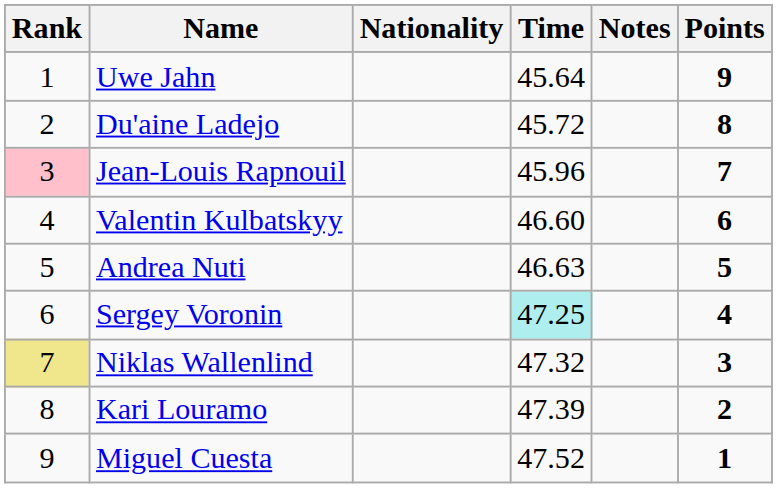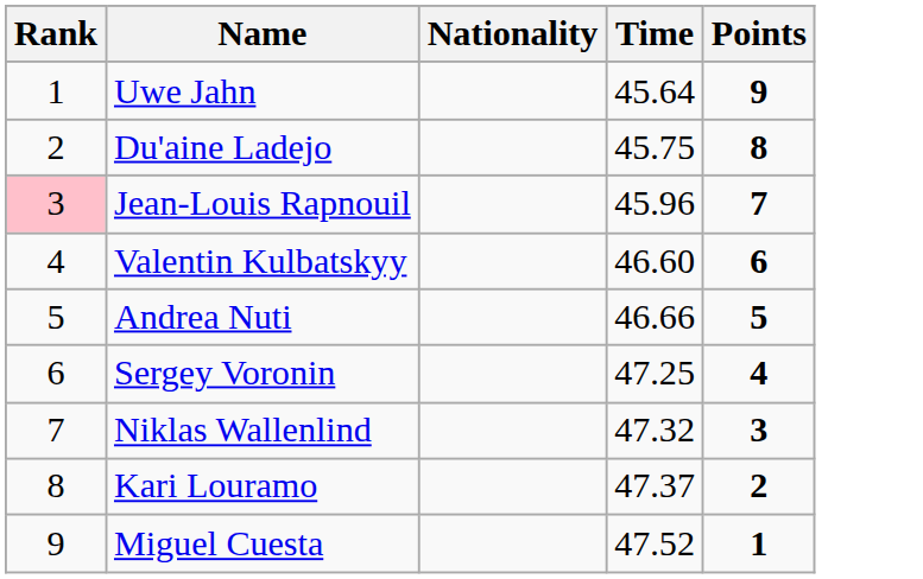- column: Notes
Du'aine Ladejo | Time: 45.72 -> 45.75
Andrea Nuti | Time: 46.63 -> 46.66
Sergey Voronin | Time: paleturquoise background -> no background
Niklas Wallenlind | Rank: khaki background -> no background
Kari Louramo | Time: 47.39 -> 47.37
